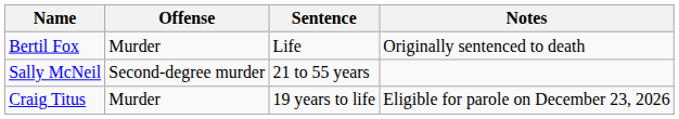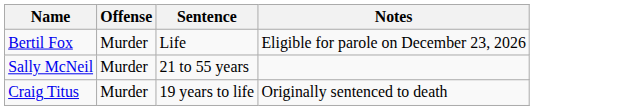Bertil Fox | Notes: Originally sentenced to death -> Eligible for parole on December 23, 2026
Sally McNeil | Offense: Second-degree murder -> Murder
Craig Titus | Notes: Eligible for parole on December 23, 2026 -> Originally sentenced to death
